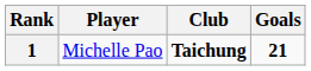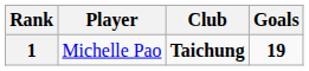1 | Goals: 21 -> 19
